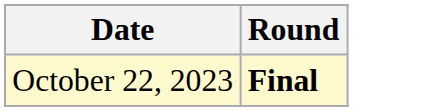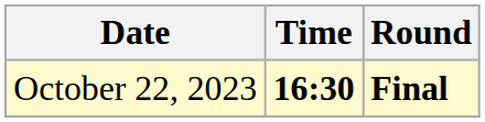+ column: Time | 16:30
